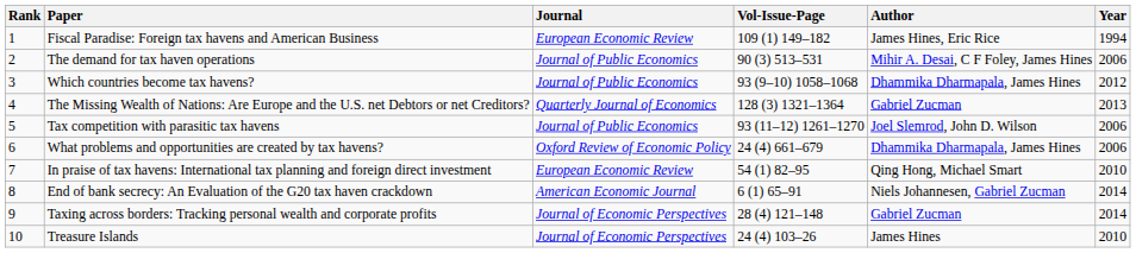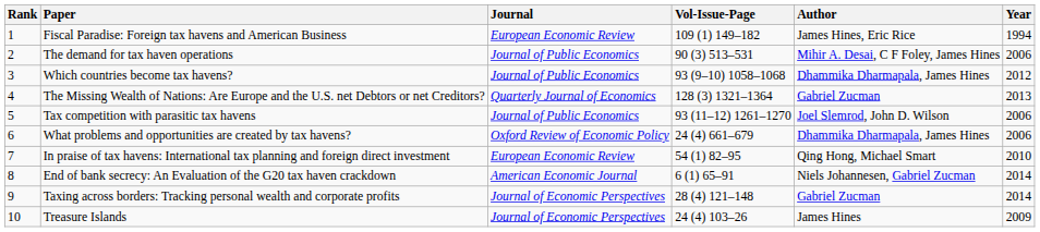Treasure Islands | Year: 2010 -> 2009
